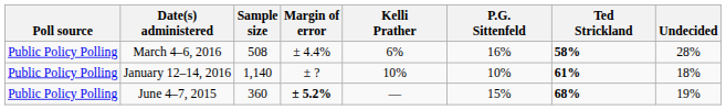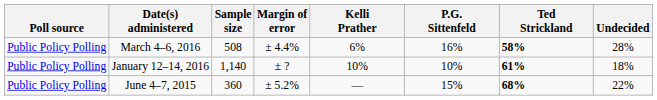June 4–7, 2015 | Margin of error: bold -> normal
June 4–7, 2015 | Undecided: 19% -> 22%
